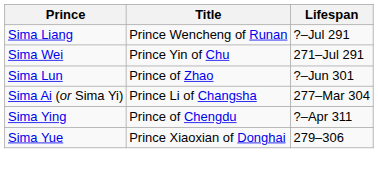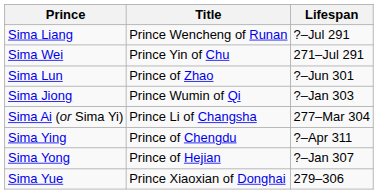+ row: Sima Jiong | Prince Wumin of Qi | ?–Jan 303
+ row: Sima Yong | Prince of Hejian | ?–Jan 307
